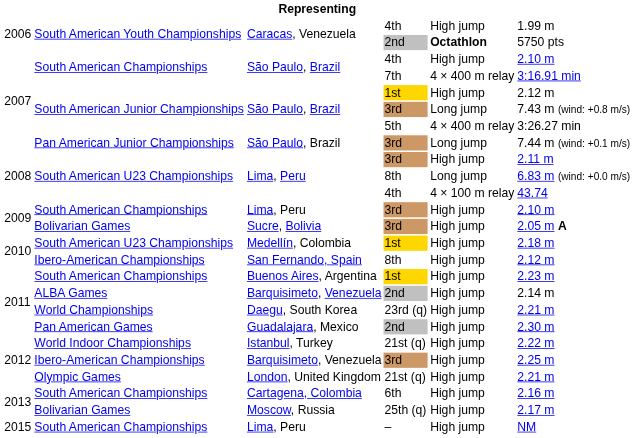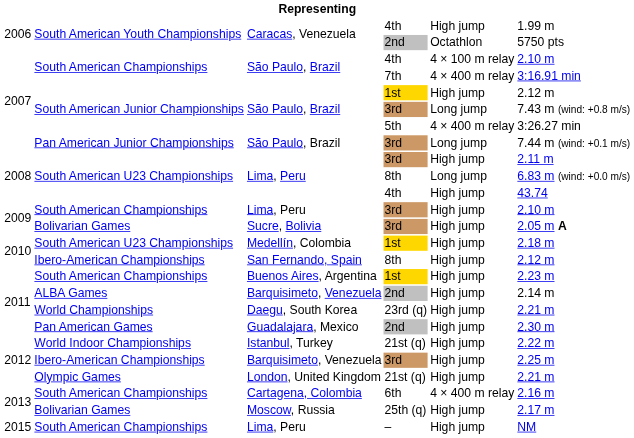Caracas, Venezuela / 2nd | column 5: bold -> normal
São Paulo, Brazil / 4th | column 5: High jump -> 4 × 100 m relay
Lima, Peru / 4th | column 5: 4 × 100 m relay -> High jump
Cartagena, Colombia | column 5: High jump -> 4 × 400 m relay
